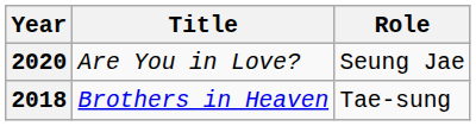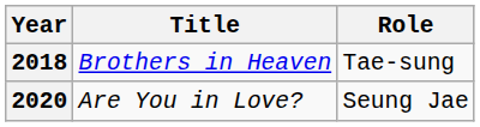rows swapped: 2018 <-> 2020
